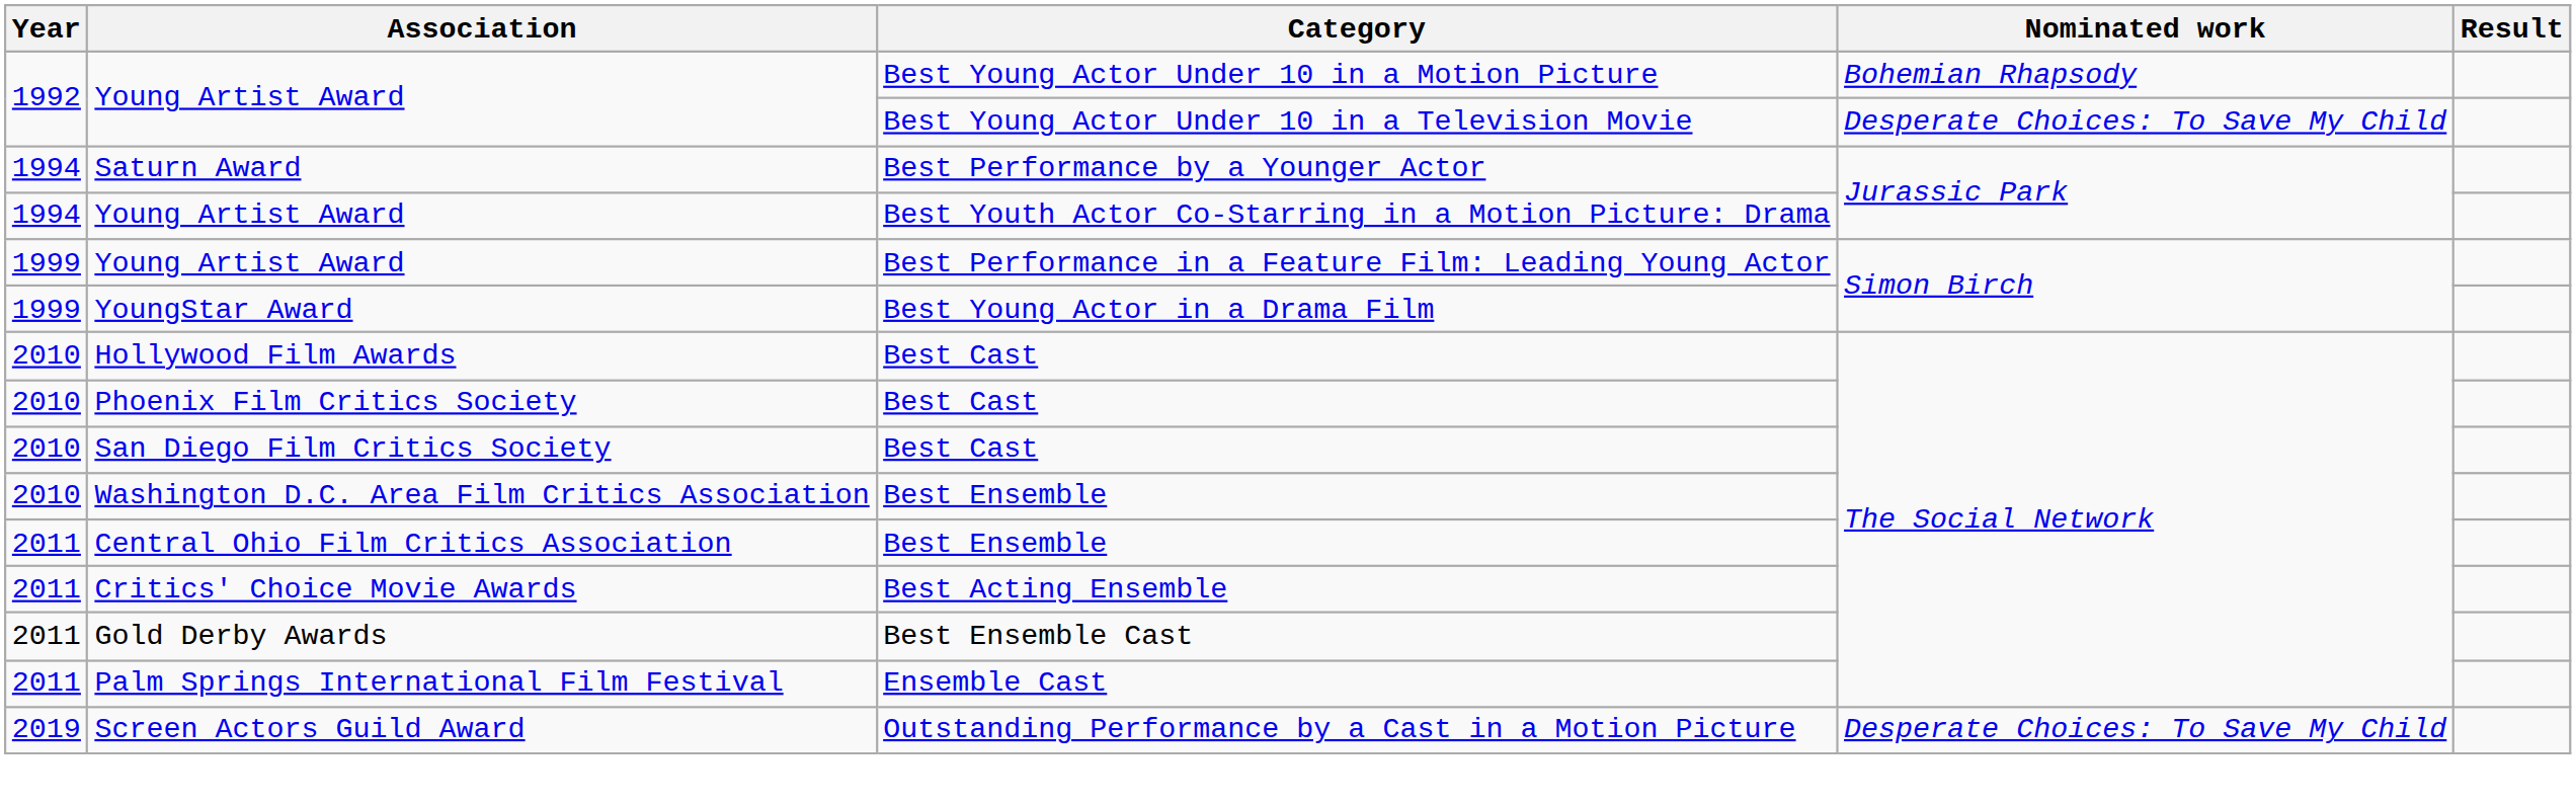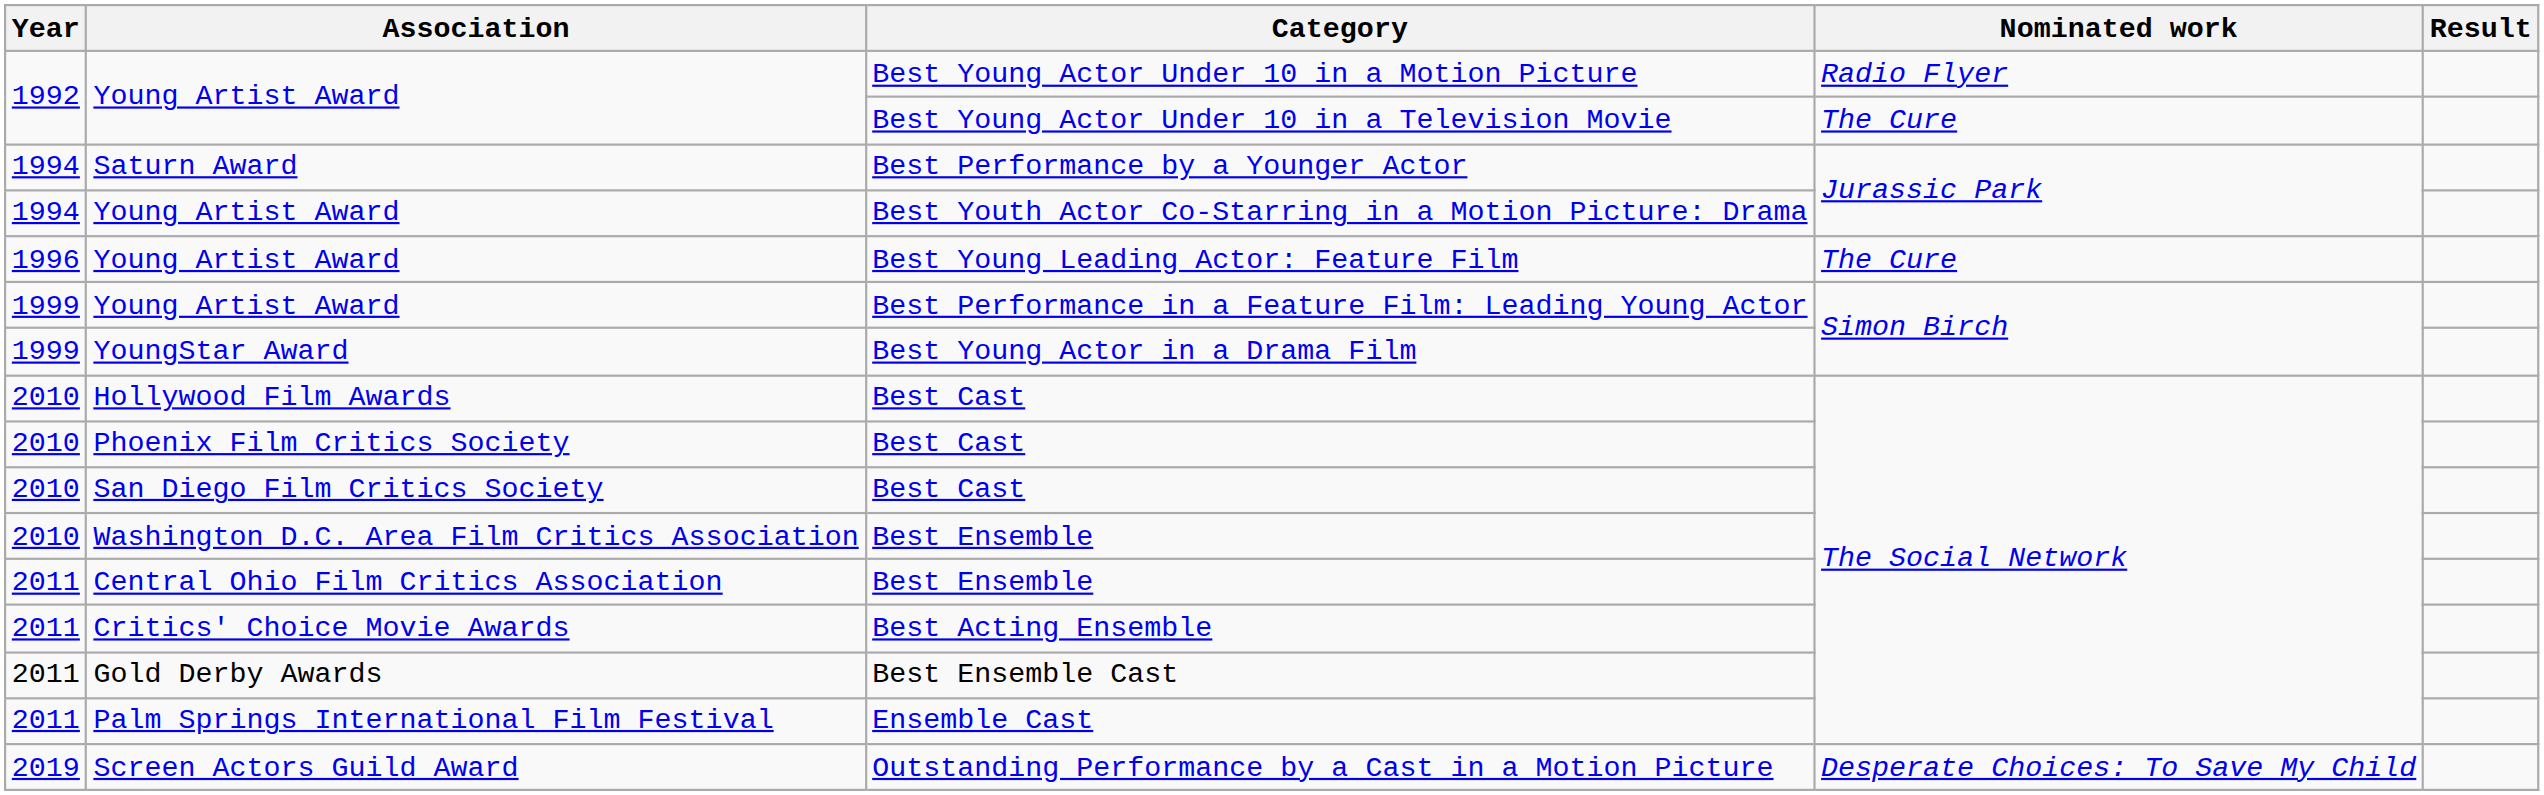Best Young Actor Under 10 in a Motion Picture | Nominated work: Bohemian Rhapsody -> Radio Flyer
Best Young Actor Under 10 in a Television Movie | Nominated work: Desperate Choices: To Save My Child -> The Cure
+ row: 1996 | Young Artist Award | Best Young Leading Actor: Feature Film | The Cure
